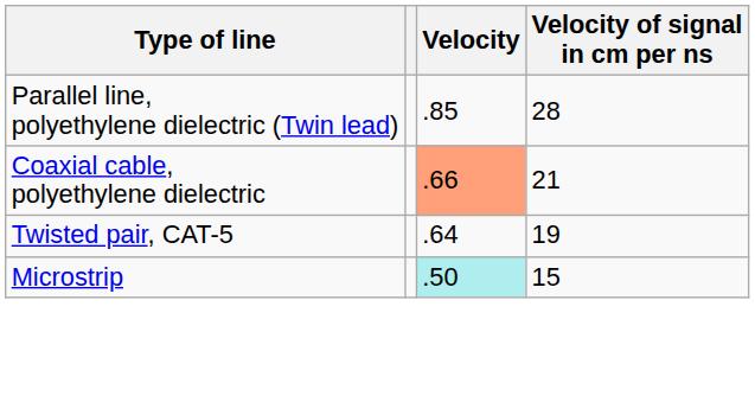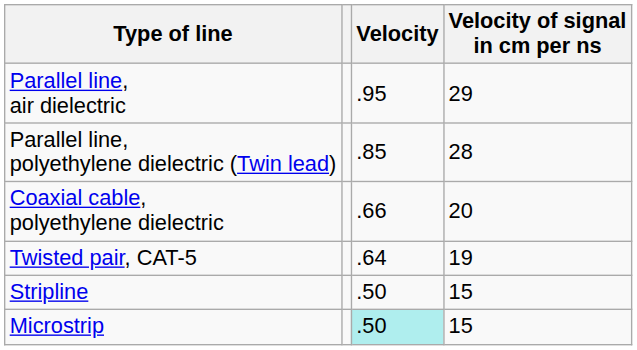+ row: Parallel line, air dielectric | .95 | 29
Coaxial cable, polyethylene dielectric | Velocity: lightsalmon background -> no background
Coaxial cable, polyethylene dielectric | Velocity of signal in cm per ns: 21 -> 20
+ row: Stripline | .50 | 15
